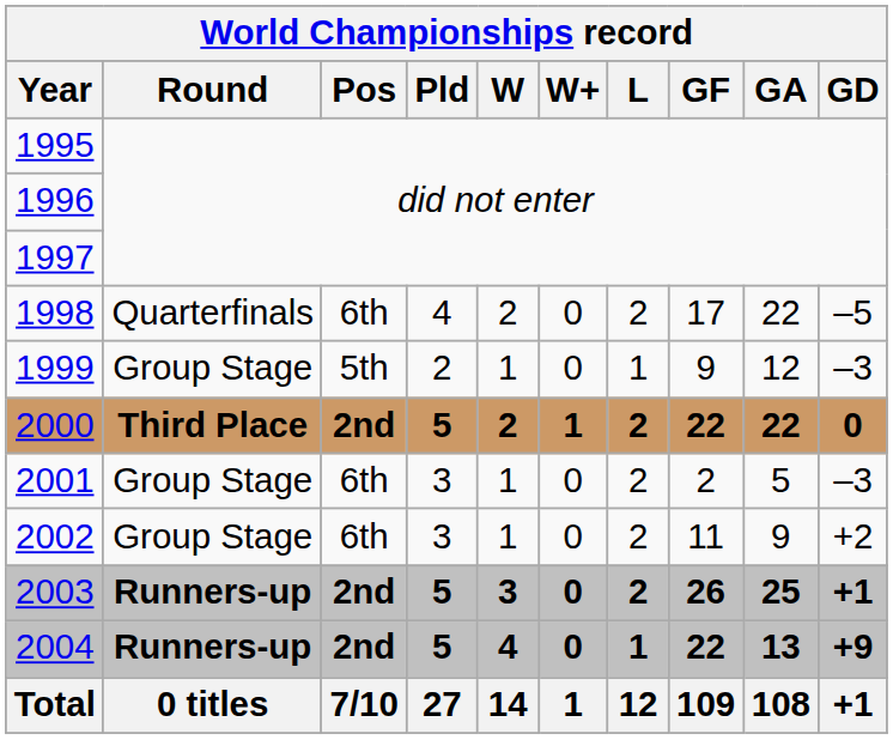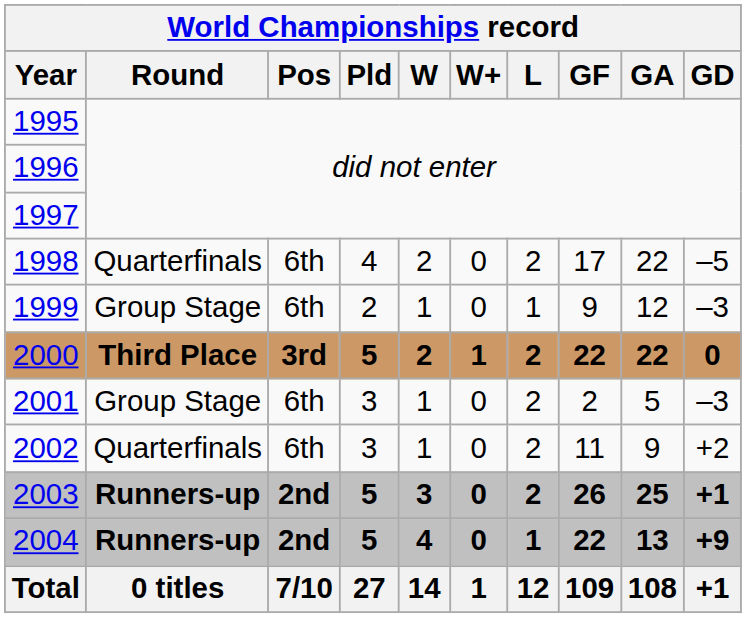1999 | Pos: 5th -> 6th
2000 | Pos: 2nd -> 3rd
2002 | Round: Group Stage -> Quarterfinals
